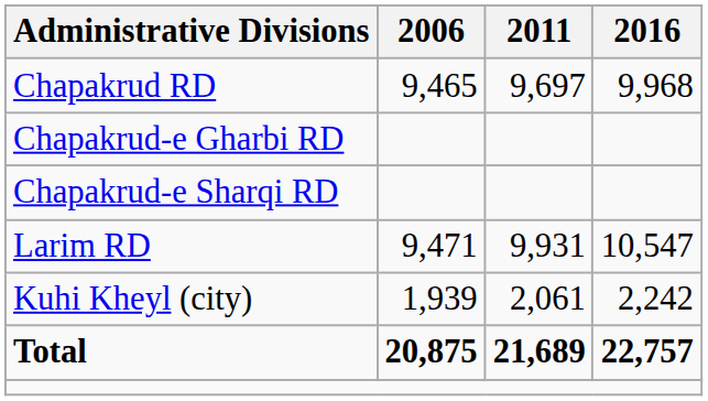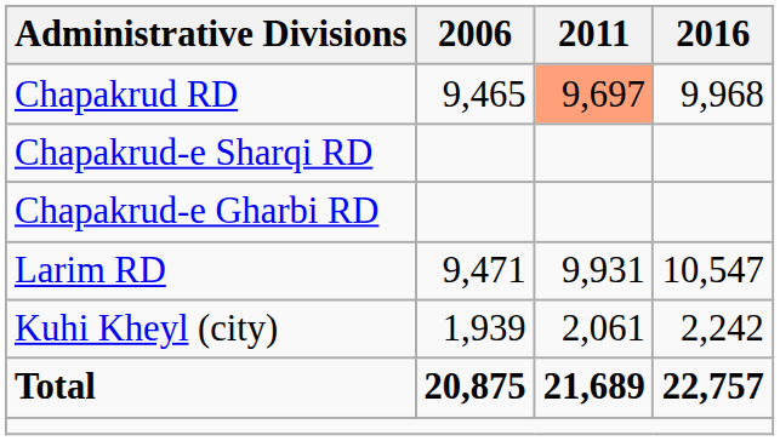Chapakrud RD | 2011: no background -> lightsalmon background
rows swapped: Chapakrud-e Gharbi RD <-> Chapakrud-e Sharqi RD
